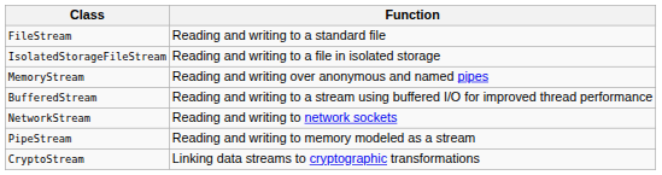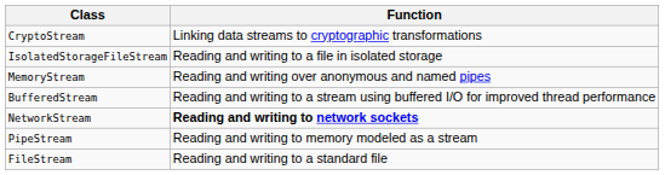rows swapped: FileStream <-> CryptoStream
NetworkStream | Function: normal -> bold
